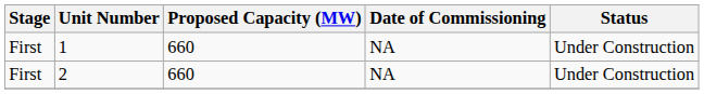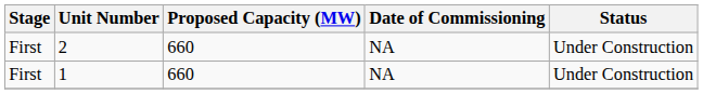rows swapped: 1 <-> 2
